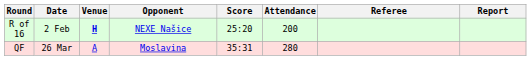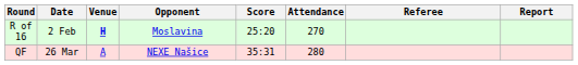R of 16 | Opponent: NEXE Našice -> Moslavina
R of 16 | Attendance: 200 -> 270
QF | Opponent: Moslavina -> NEXE Našice
